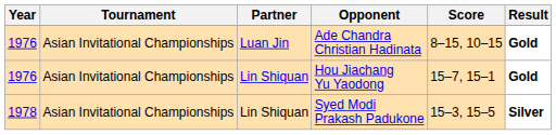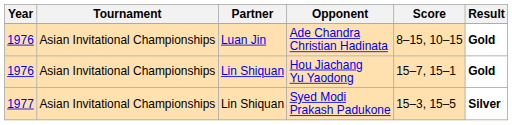Syed Modi Prakash Padukone | Year: 1978 -> 1977
